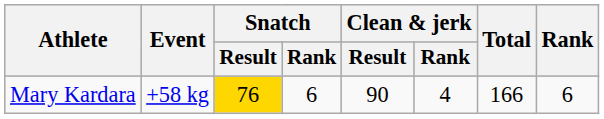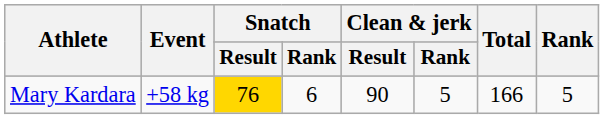Mary Kardara | Clean & jerk / Rank: 4 -> 5
Mary Kardara | Rank: 6 -> 5
